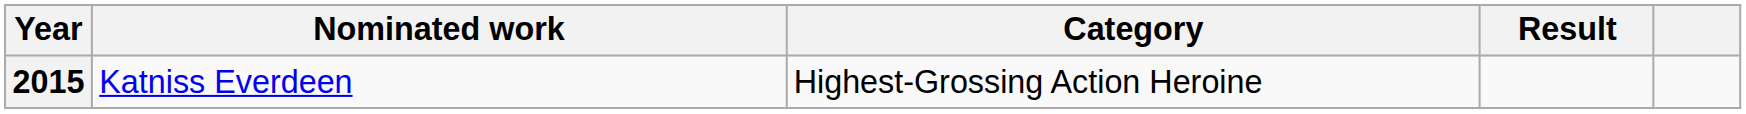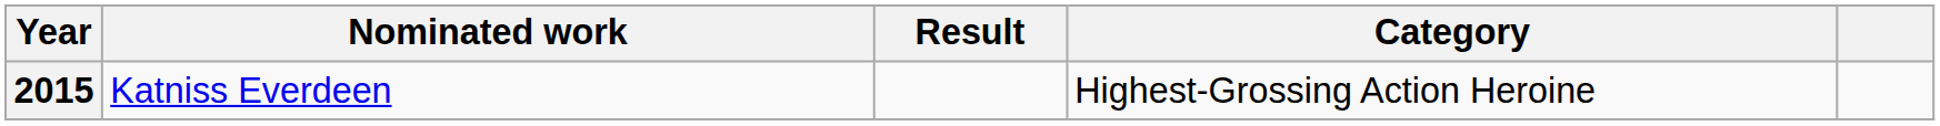columns swapped: Category <-> Result
